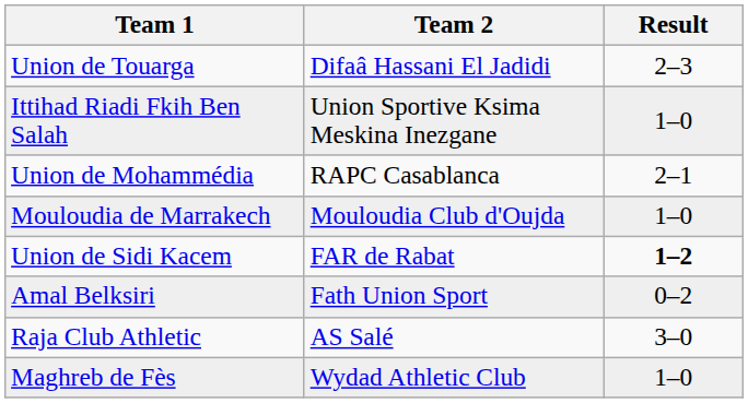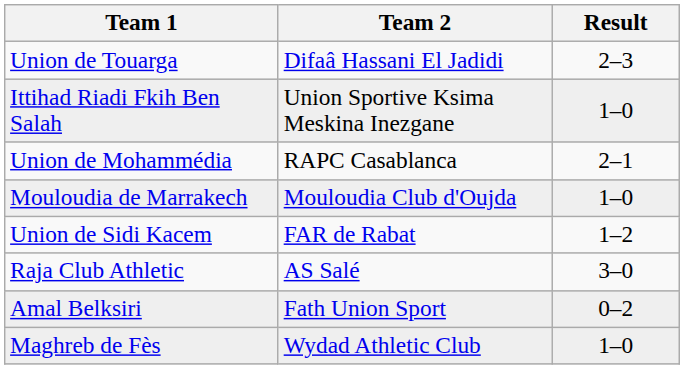Union de Sidi Kacem | Result: bold -> normal
rows swapped: Amal Belksiri <-> Raja Club Athletic
